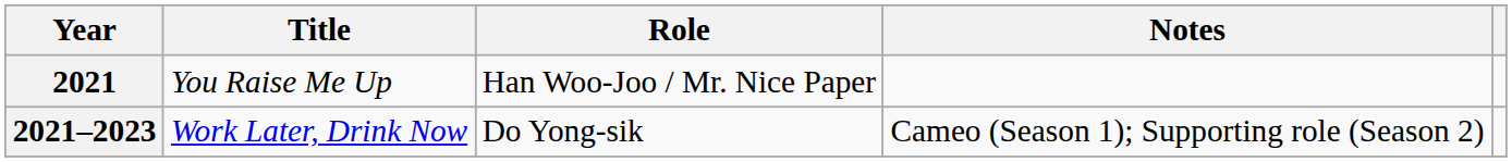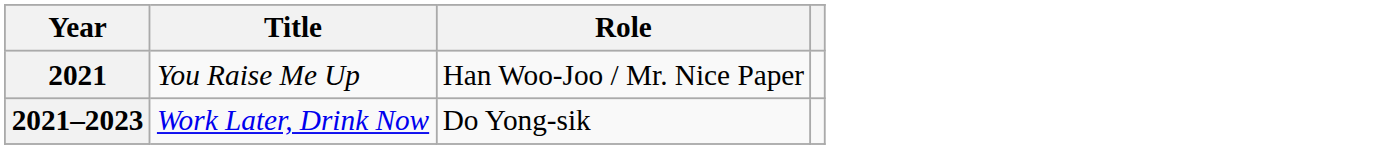- column: Notes | Cameo (Season 1); Supporting role (Season 2)
